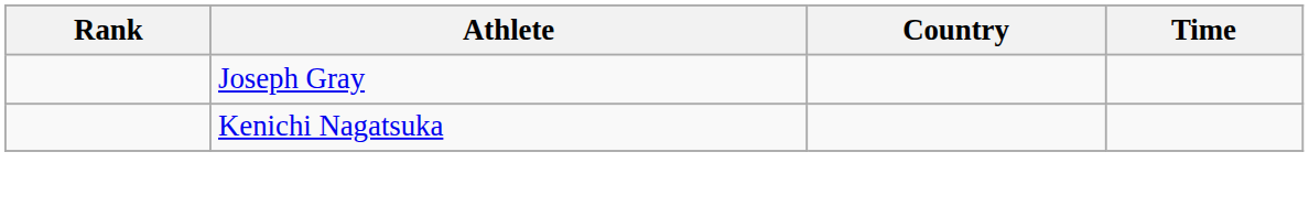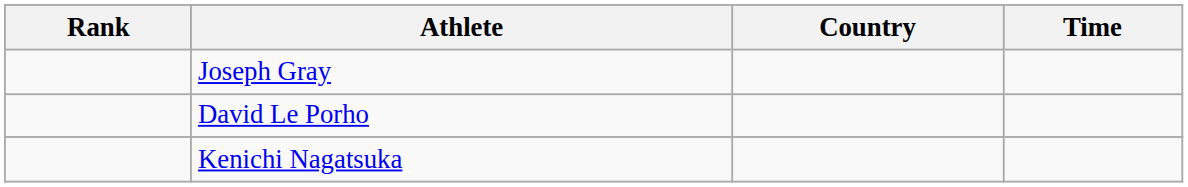+ row: David Le Porho
